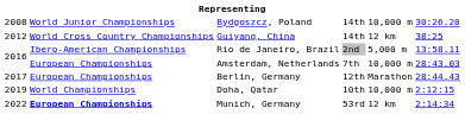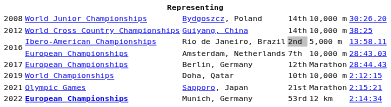Guiyang, China | column 5: 12 km -> 10,000 m
+ row: 2021 | Olympic Games | Sapporo, Japan | 21st | Marathon | 2:15:21
